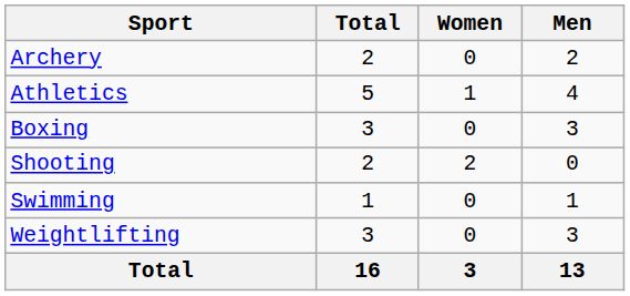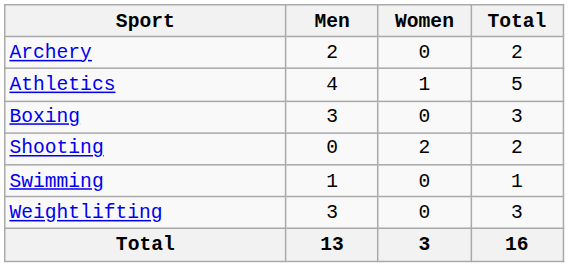columns swapped: Men <-> Total
